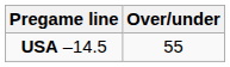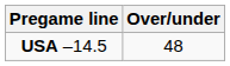USA –14.5 | Over/under: 55 -> 48
